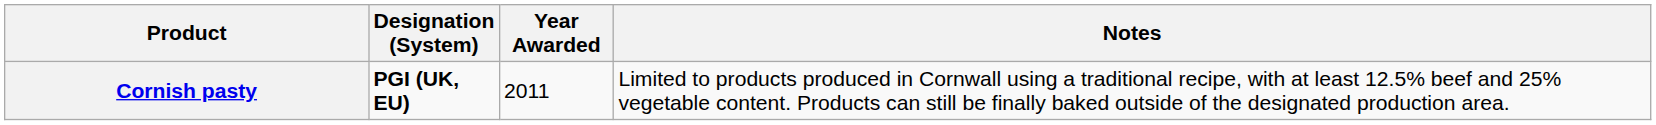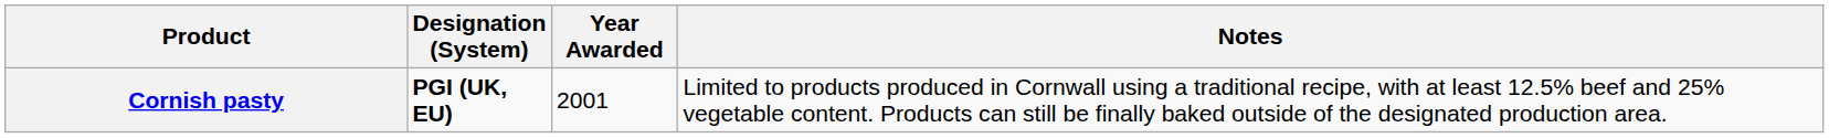Cornish pasty | Year Awarded: 2011 -> 2001
